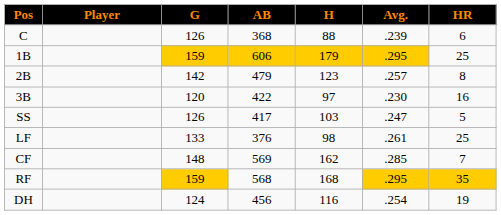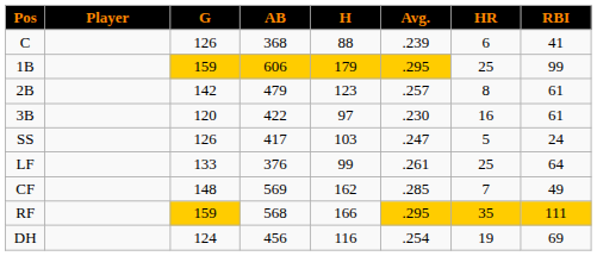+ column: RBI | 41 | 99 | 61 | 61 | 24 | 64 | 49 | 111 | 69
LF | H: 98 -> 99
RF | H: 168 -> 166
